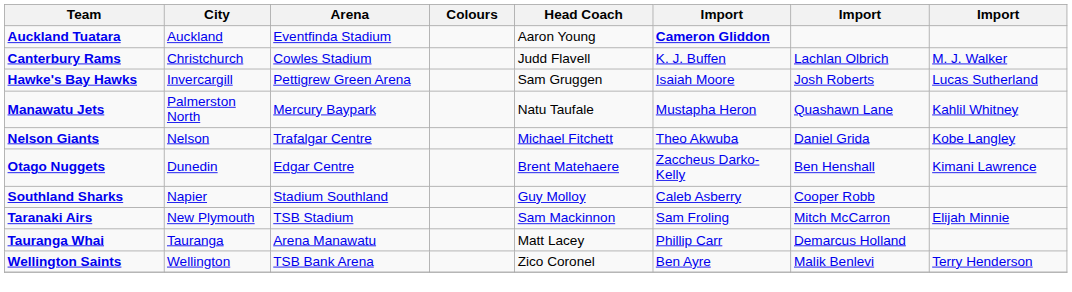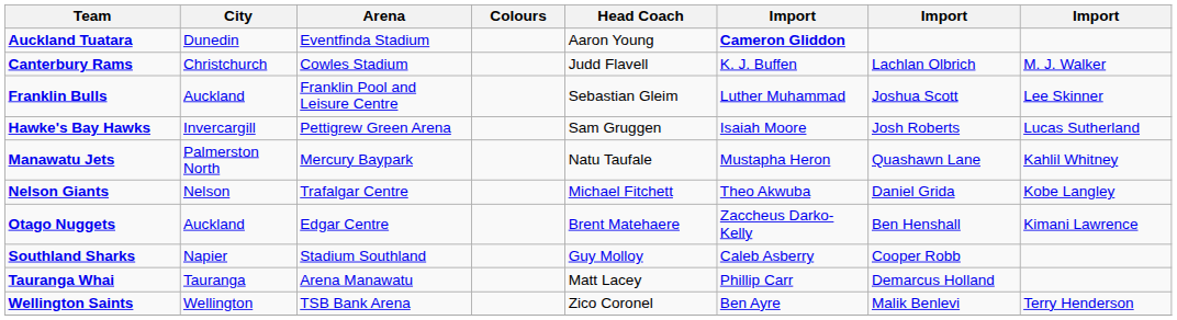Auckland Tuatara | City: Auckland -> Dunedin
+ row: Franklin Bulls | Auckland | Franklin Pool and Leisure Centre | Sebastian Gleim | Luther Muhammad | Joshua Scott | Lee Skinner
Otago Nuggets | City: Dunedin -> Auckland
- row: Taranaki Airs | New Plymouth | TSB Stadium | Sam Mackinnon | Sam Froling | Mitch McCarron | Elijah Minnie
